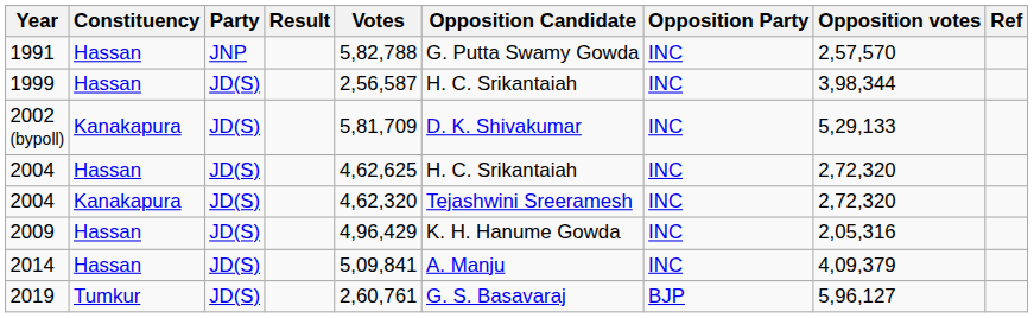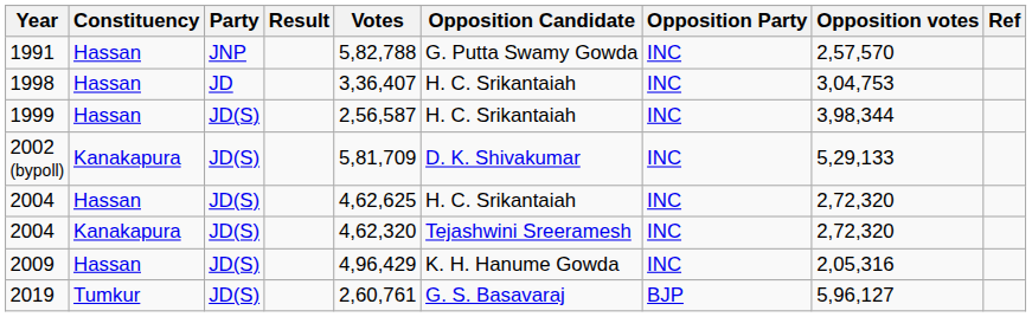+ row: 1998 | Hassan | JD | 3,36,407 | H. C. Srikantaiah | INC | 3,04,753
- row: 2014 | Hassan | JD(S) | 5,09,841 | A. Manju | INC | 4,09,379
